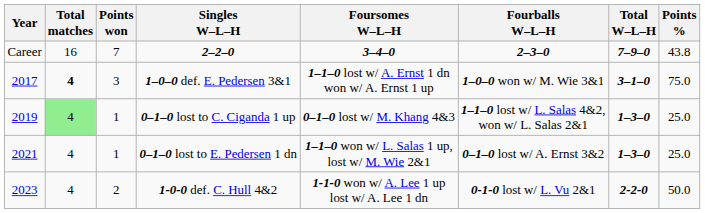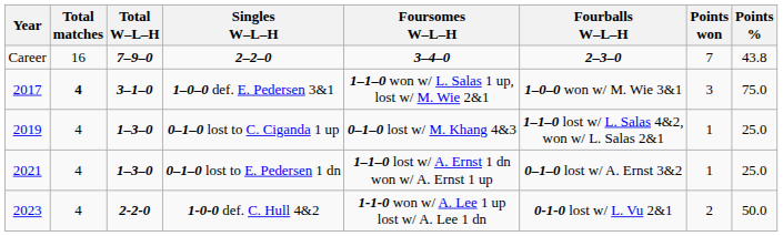columns swapped: Total W–L–H <-> Points won
1–0–0 def. E. Pedersen 3&1 | Foursomes W–L–H: 1–1–0 lost w/ A. Ernst 1 dn won w/ A. Ernst 1 up -> 1–1–0 won w/ L. Salas 1 up, lost w/ M. Wie 2&1
0–1–0 lost to C. Ciganda 1 up | Total matches: lightgreen background -> no background
0–1–0 lost to E. Pedersen 1 dn | Foursomes W–L–H: 1–1–0 won w/ L. Salas 1 up, lost w/ M. Wie 2&1 -> 1–1–0 lost w/ A. Ernst 1 dn won w/ A. Ernst 1 up
